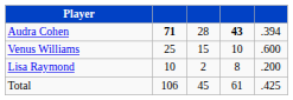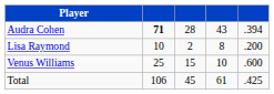Audra Cohen | column 4: bold -> normal
rows swapped: Venus Williams <-> Lisa Raymond
